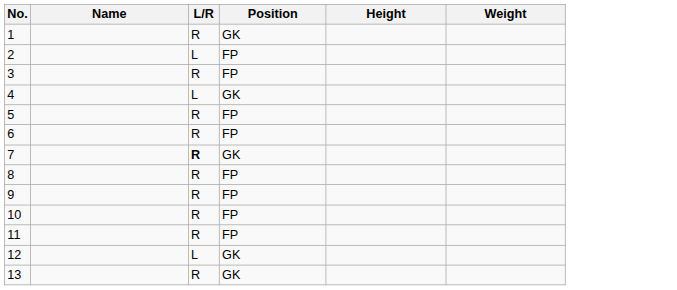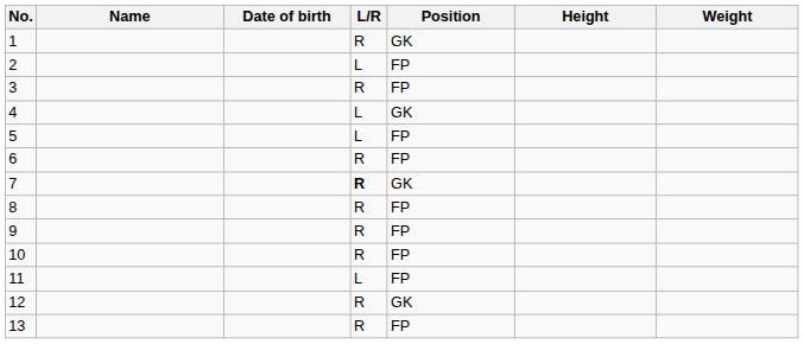+ column: Date of birth
5 | L/R: R -> L
11 | L/R: R -> L
12 | L/R: L -> R
13 | Position: GK -> FP
